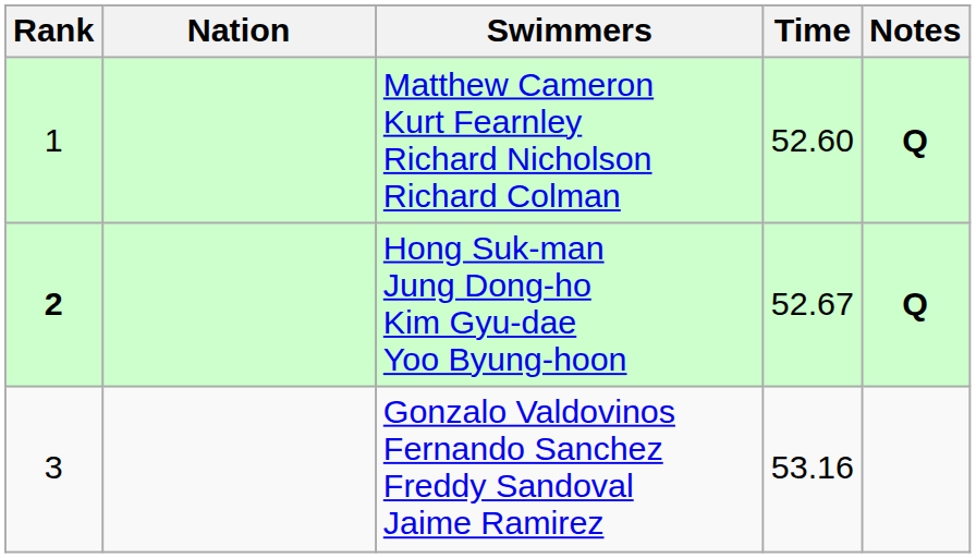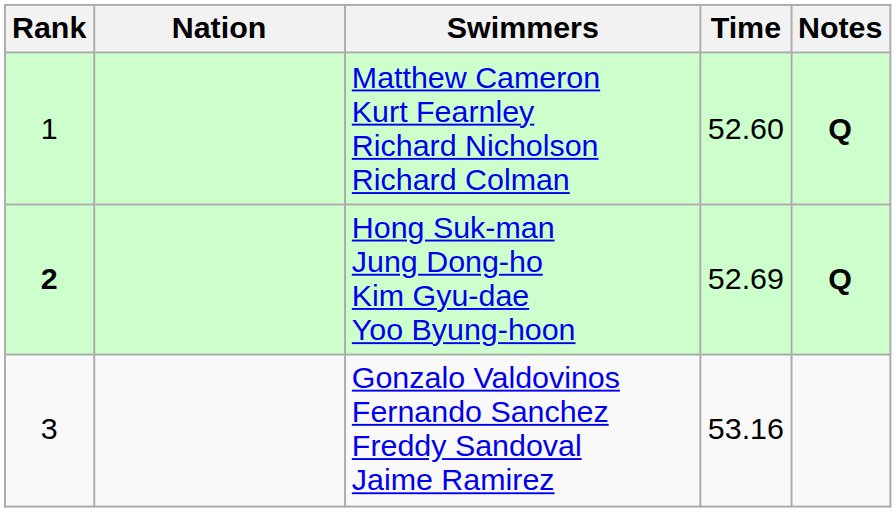Hong Suk-man Jung Dong-ho Kim Gyu-dae Yoo Byung-hoon | Time: 52.67 -> 52.69
